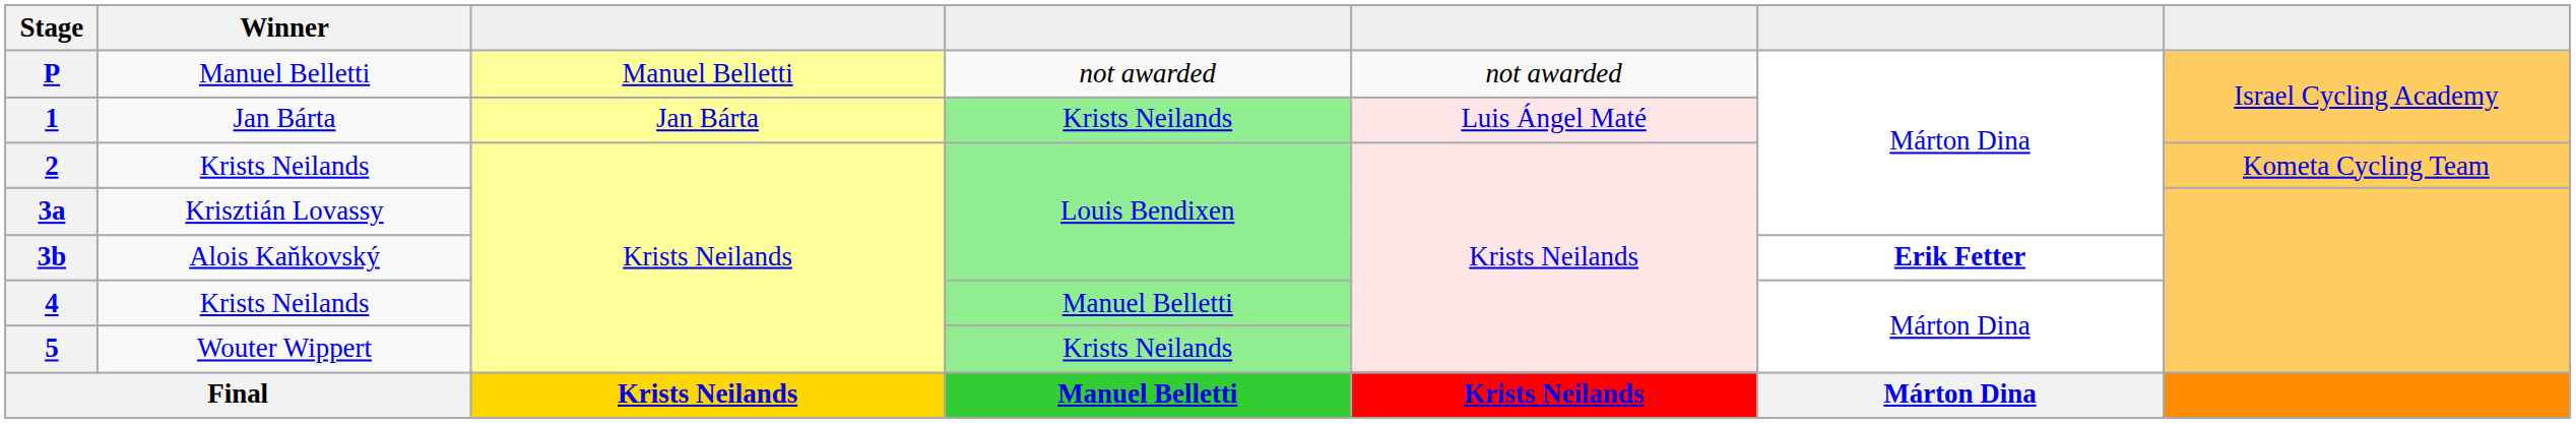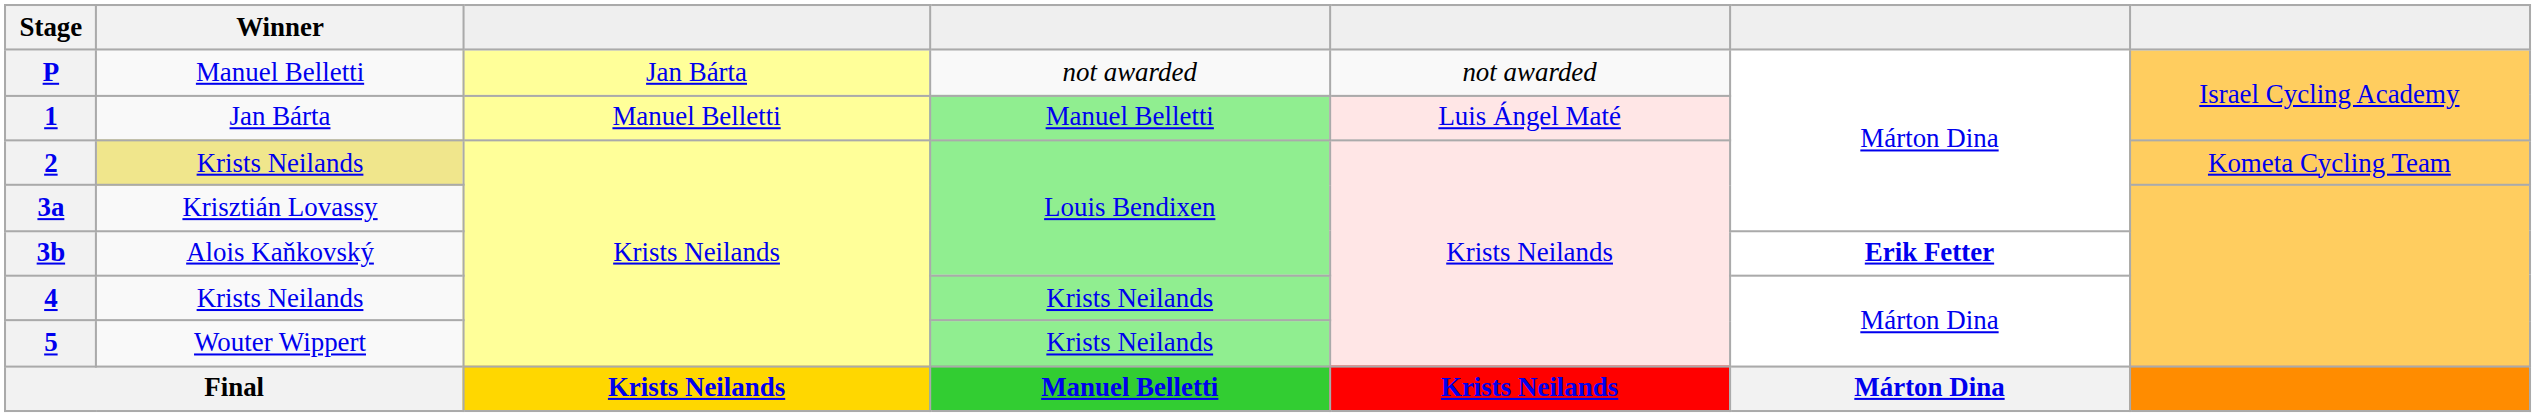P | column 3: Manuel Belletti -> Jan Bárta
1 | column 3: Jan Bárta -> Manuel Belletti
1 | column 4: Krists Neilands -> Manuel Belletti
2 | Winner: no background -> khaki background
4 | column 4: Manuel Belletti -> Krists Neilands
